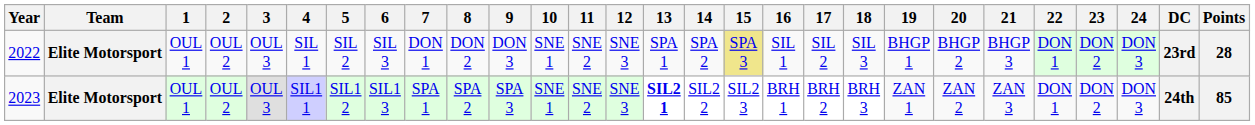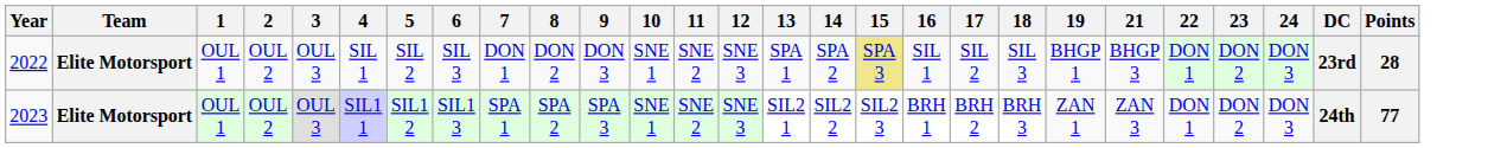- column: 20 | BHGP 2 | ZAN 2
2023 | 13: bold -> normal
2023 | Points: 85 -> 77
